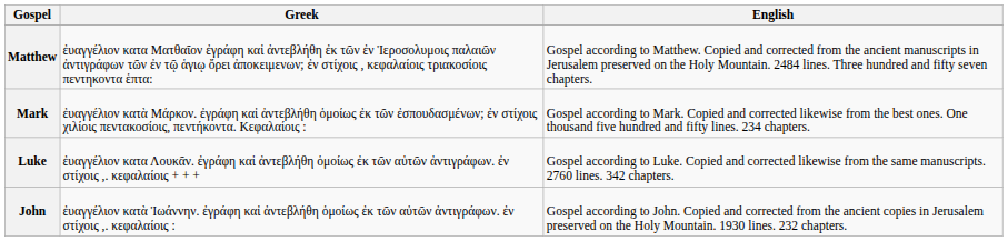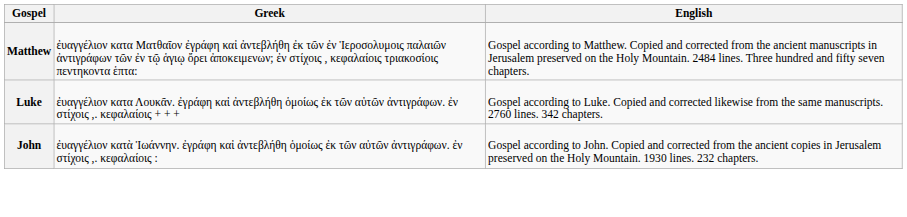- row: Mark | ἐυαγγέλιον κατὰ Μάρκον. ἐγράφη καἰ ἀντεβλήθη ὁμοίως ἐκ τῶν ἐσπουδασμένων; ἐν στίχοις χιλίοις πεντακοσίοις, πεντήκοντα. Κεφαλαίοις : | Gospel according to Mark. Copied and corrected likewise from the best ones. One thousand five hundred and fifty lines. 234 chapters.
